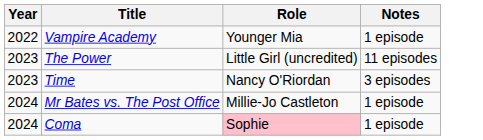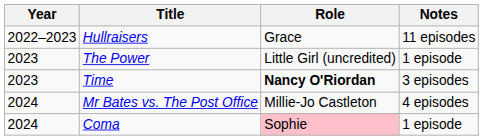- row: 2022 | Vampire Academy | Younger Mia | 1 episode
+ row: 2022–2023 | Hullraisers | Grace | 11 episodes
The Power | Notes: 11 episodes -> 1 episode
Time | Role: normal -> bold
Mr Bates vs. The Post Office | Notes: 1 episode -> 4 episodes
